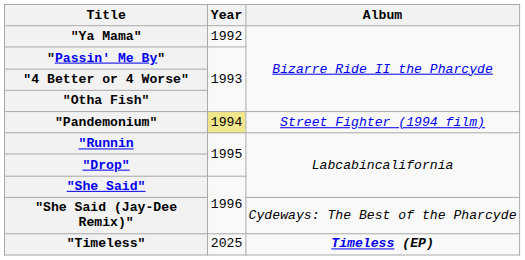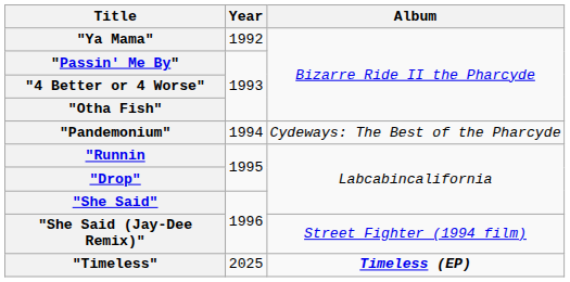"Pandemonium" | Year: khaki background -> no background
"Pandemonium" | Album: Street Fighter (1994 film) -> Cydeways: The Best of the Pharcyde
"She Said (Jay-Dee Remix)" | Album: Cydeways: The Best of the Pharcyde -> Street Fighter (1994 film)
